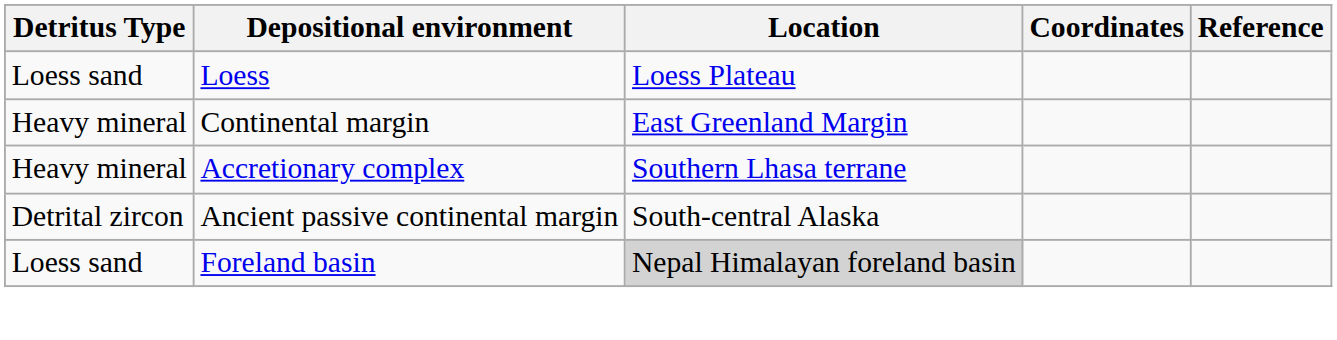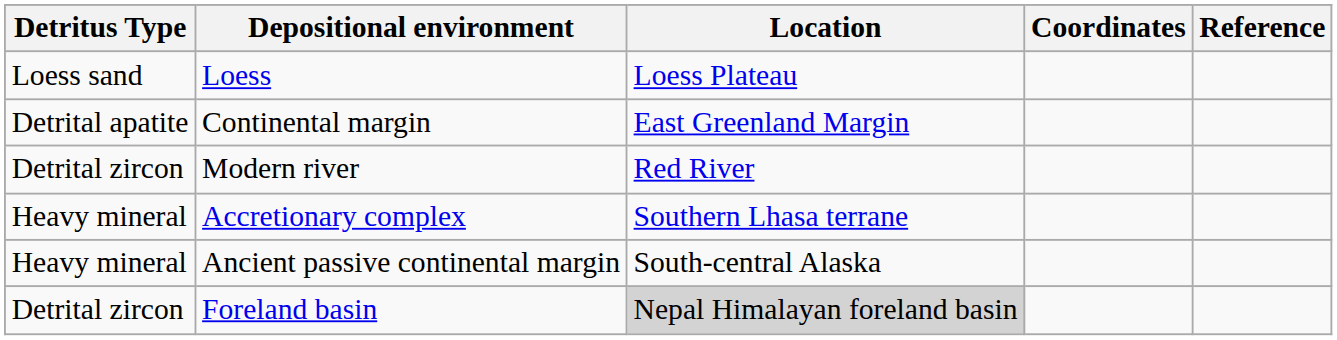Continental margin | Detritus Type: Heavy mineral -> Detrital apatite
+ row: Detrital zircon | Modern river | Red River
Ancient passive continental margin | Detritus Type: Detrital zircon -> Heavy mineral
Foreland basin | Detritus Type: Loess sand -> Detrital zircon
